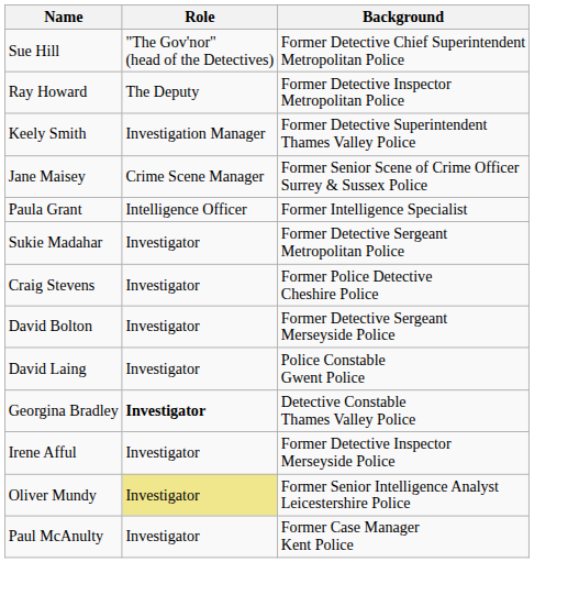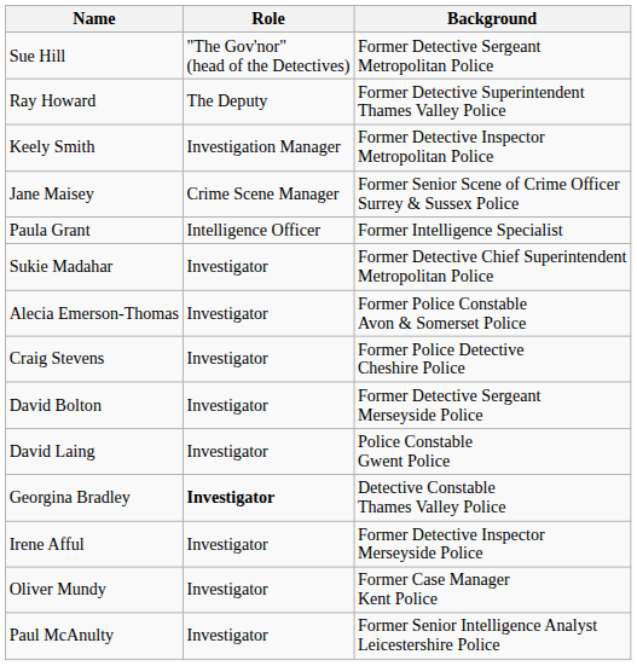Sue Hill | Background: Former Detective Chief Superintendent Metropolitan Police -> Former Detective Sergeant Metropolitan Police
Ray Howard | Background: Former Detective Inspector Metropolitan Police -> Former Detective Superintendent Thames Valley Police
Keely Smith | Background: Former Detective Superintendent Thames Valley Police -> Former Detective Inspector Metropolitan Police
Sukie Madahar | Background: Former Detective Sergeant Metropolitan Police -> Former Detective Chief Superintendent Metropolitan Police
+ row: Alecia Emerson-Thomas | Investigator | Former Police Constable Avon & Somerset Police
Oliver Mundy | Role: khaki background -> no background
Oliver Mundy | Background: Former Senior Intelligence Analyst Leicestershire Police -> Former Case Manager Kent Police
Paul McAnulty | Background: Former Case Manager Kent Police -> Former Senior Intelligence Analyst Leicestershire Police
